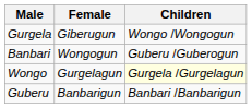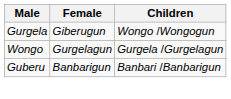- row: Banbari | Wongogun | Guberu /Guberogun
Wongo | Children: lightyellow background -> no background
